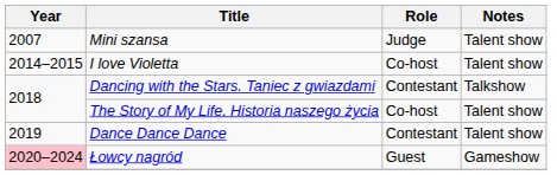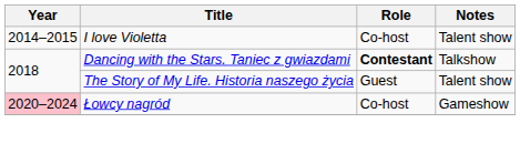- row: 2007 | Mini szansa | Judge | Talent show
Dancing with the Stars. Taniec z gwiazdami | Role: normal -> bold
The Story of My Life. Historia naszego życia | Role: Co-host -> Guest
- row: 2019 | Dance Dance Dance | Contestant | Talent show
Łowcy nagród | Role: Guest -> Co-host
